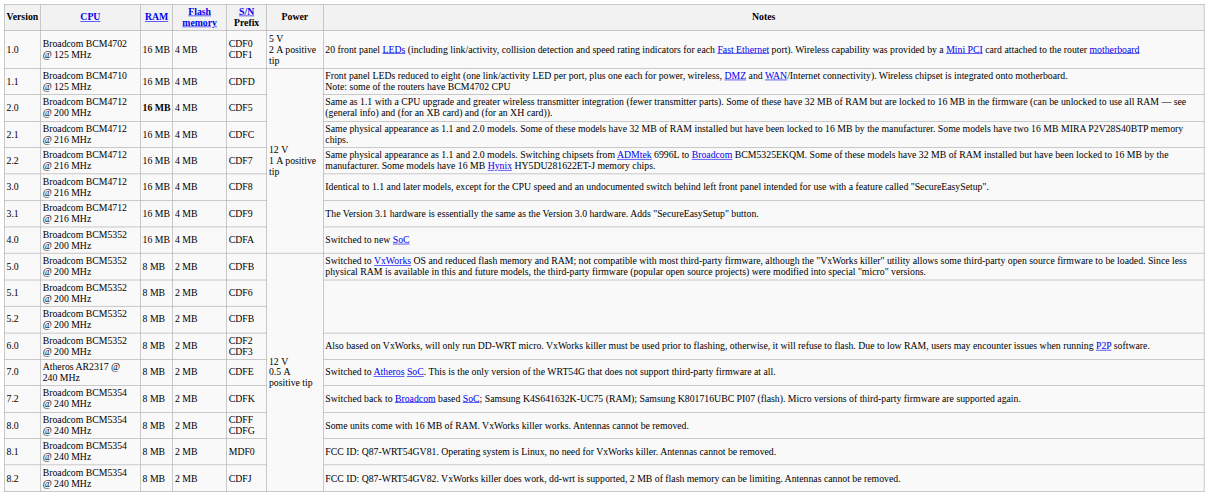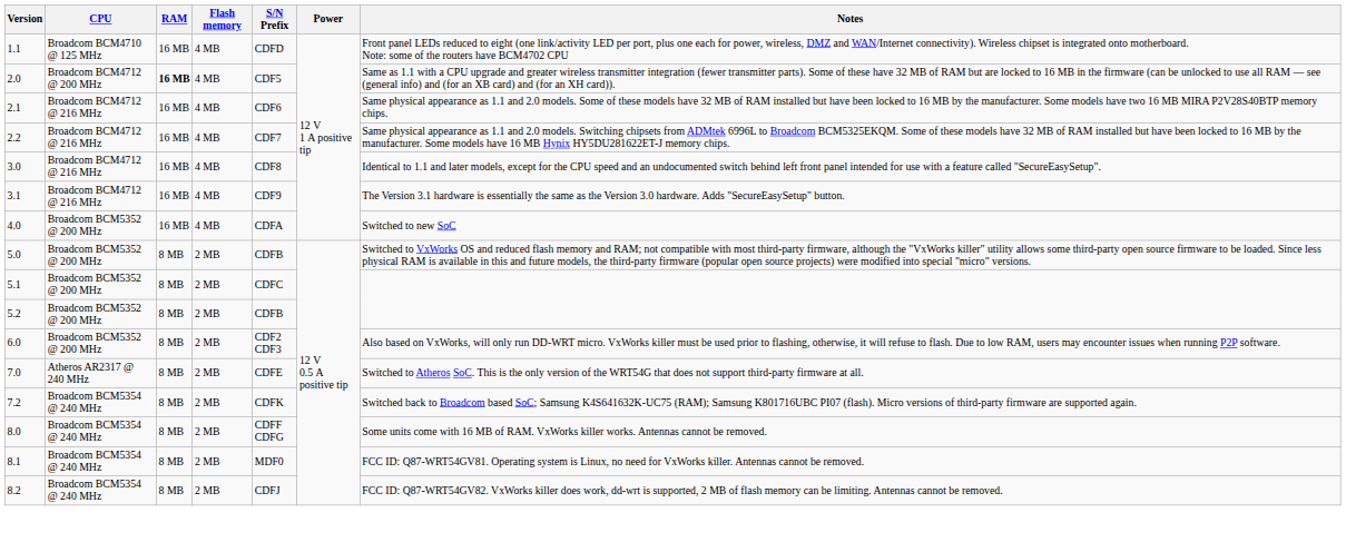- row: 1.0 | Broadcom BCM4702 @ 125 MHz | 16 MB | 4 MB | CDF0 CDF1 | 5 V 2 A positive tip | 20 front panel LEDs (including link/activity, collision detection and speed rating indicators for each Fast Ethernet port). Wireless capability was provided by a Mini PCI card attached to the router motherboard
2.1 | S/N Prefix: CDFC -> CDF6
5.1 | S/N Prefix: CDF6 -> CDFC
